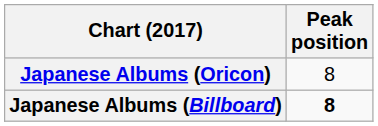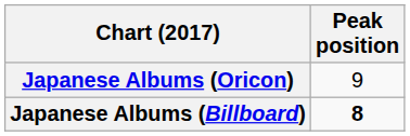Japanese Albums (Oricon) | Peak position: 8 -> 9
